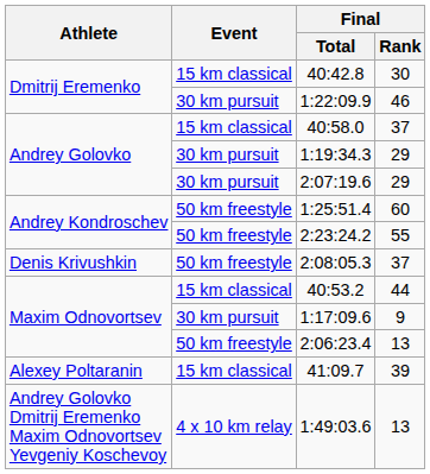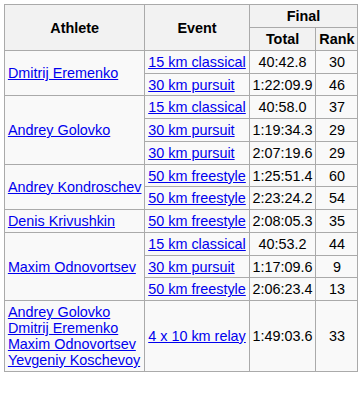2:23:24.2 | Final / Rank: 55 -> 54
2:08:05.3 | Final / Rank: 37 -> 35
- row: Alexey Poltaranin | 15 km classical | 41:09.7 | 39
1:49:03.6 | Final / Rank: 13 -> 33
